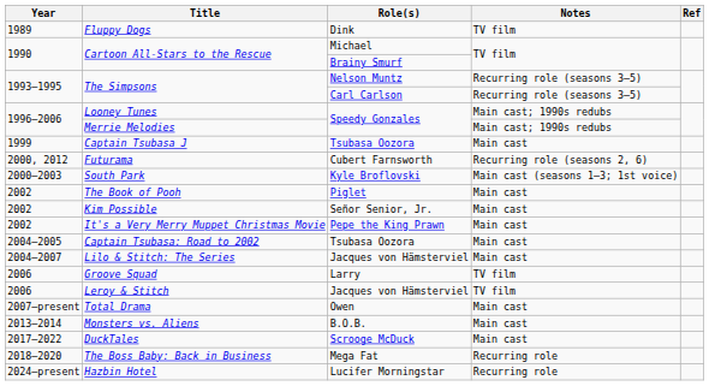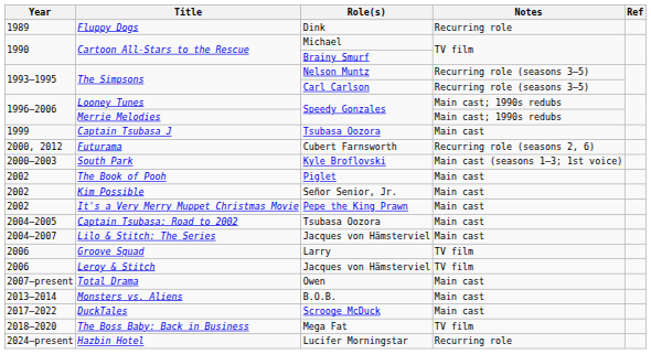Fluppy Dogs | Notes: TV film -> Recurring role
The Boss Baby: Back in Business | Notes: Recurring role -> TV film
